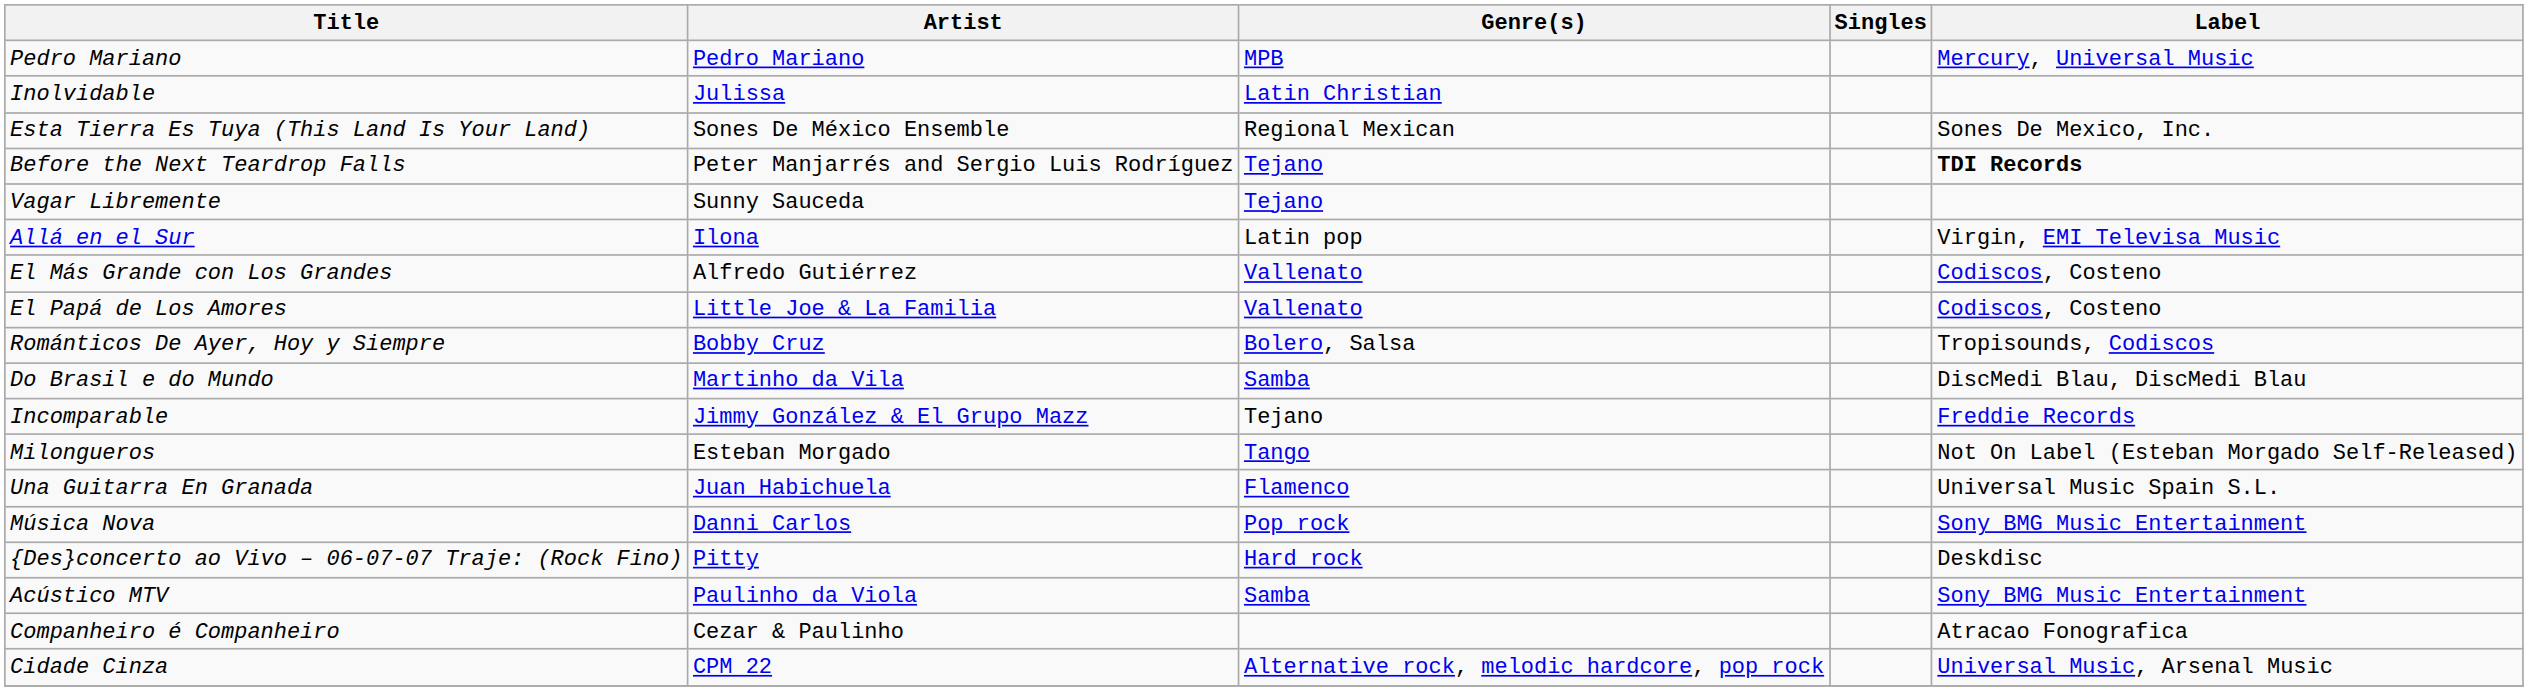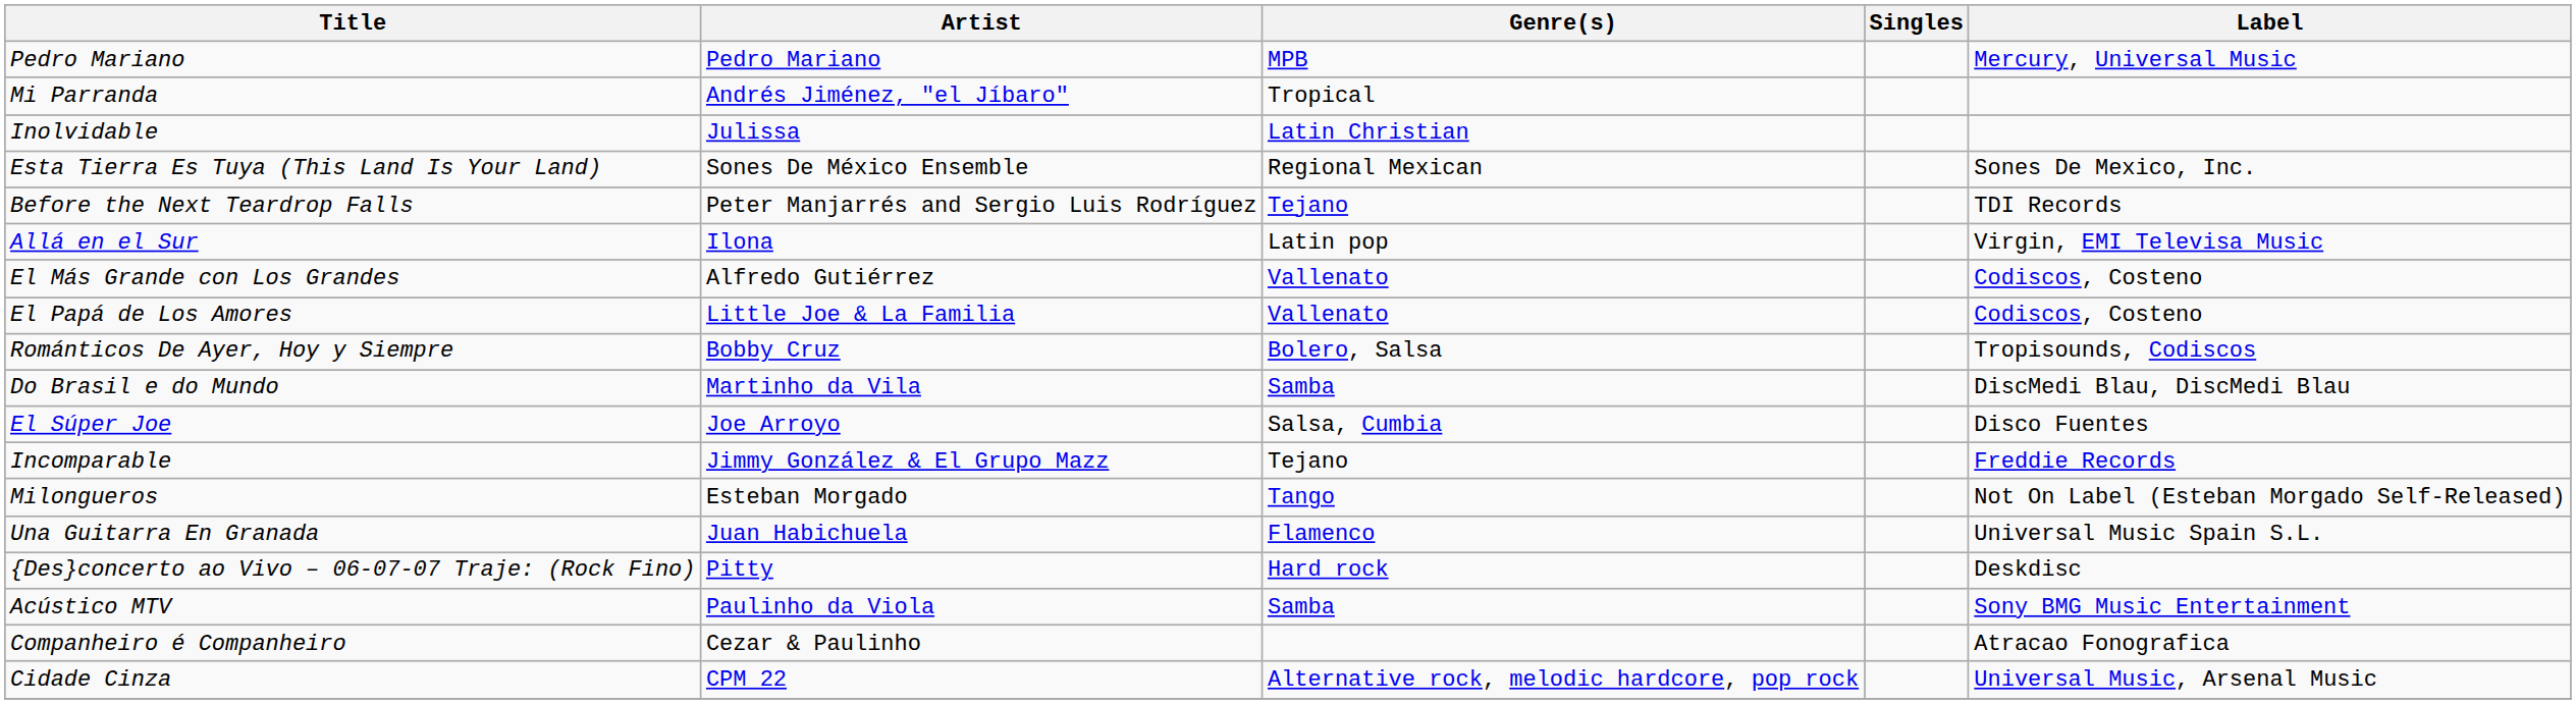+ row: Mi Parranda | Andrés Jiménez, "el Jíbaro" | Tropical
Before the Next Teardrop Falls | Label: bold -> normal
- row: Vagar Libremente | Sunny Sauceda | Tejano
+ row: El Súper Joe | Joe Arroyo | Salsa, Cumbia | Disco Fuentes
- row: Música Nova | Danni Carlos | Pop rock | Sony BMG Music Entertainment
